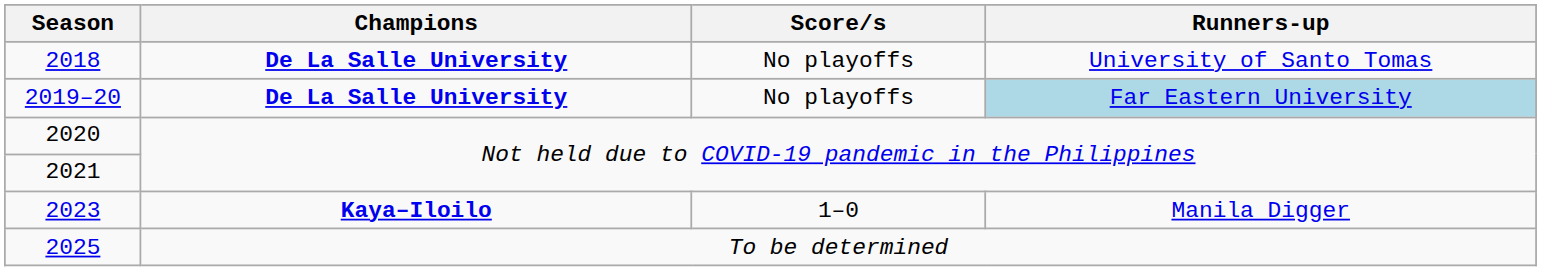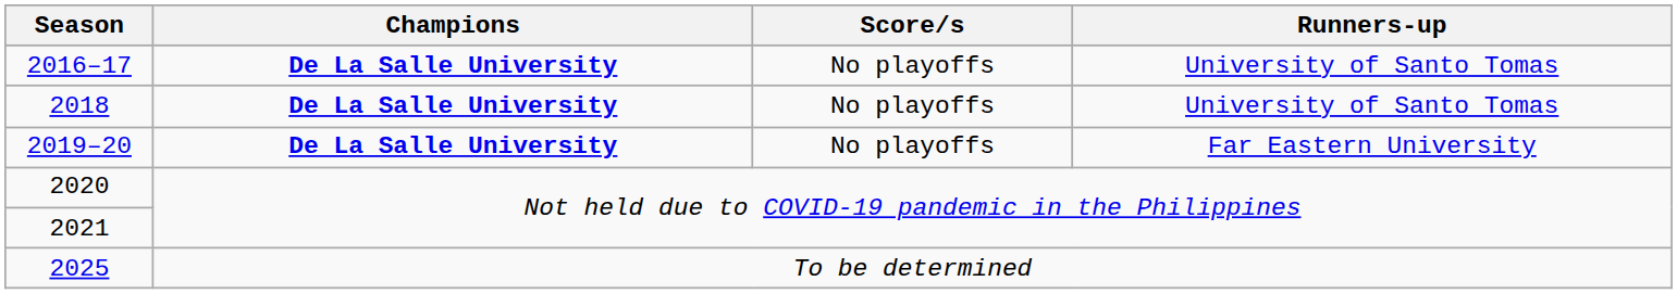+ row: 2016–17 | De La Salle University | No playoffs | University of Santo Tomas
2019–20 | Runners-up: lightblue background -> no background
- row: 2023 | Kaya–Iloilo | 1–0 | Manila Digger
